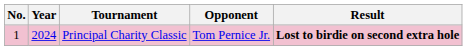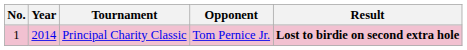Principal Charity Classic | Year: 2024 -> 2014
